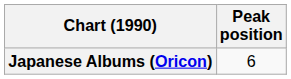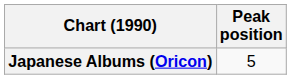Japanese Albums (Oricon) | Peak position: 6 -> 5
